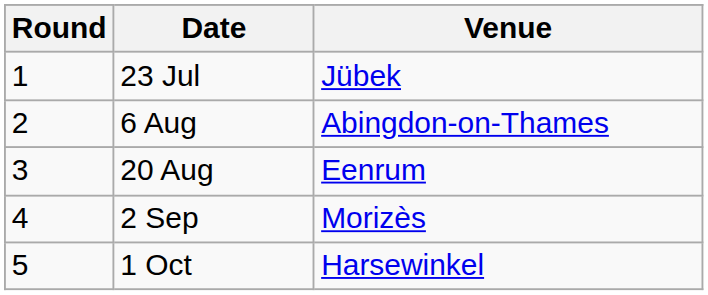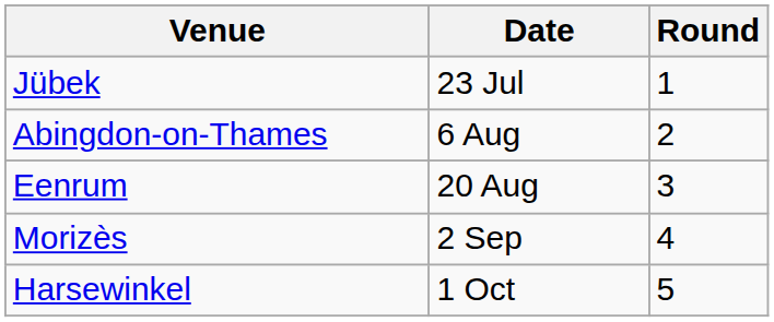columns swapped: Round <-> Venue
